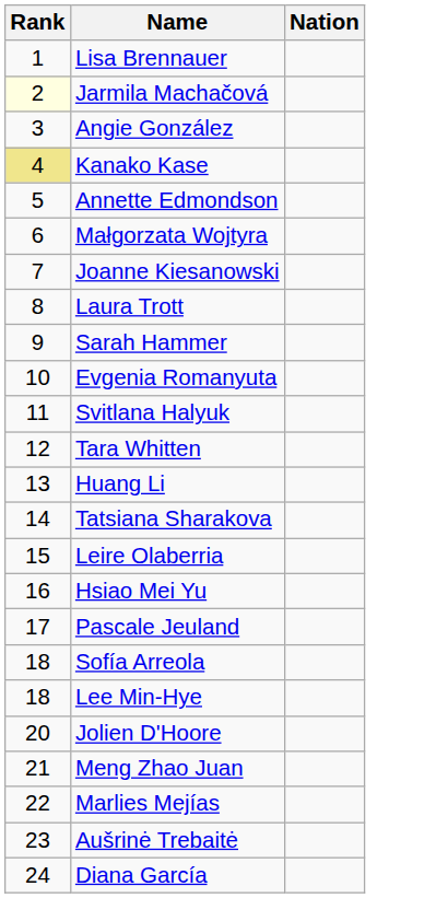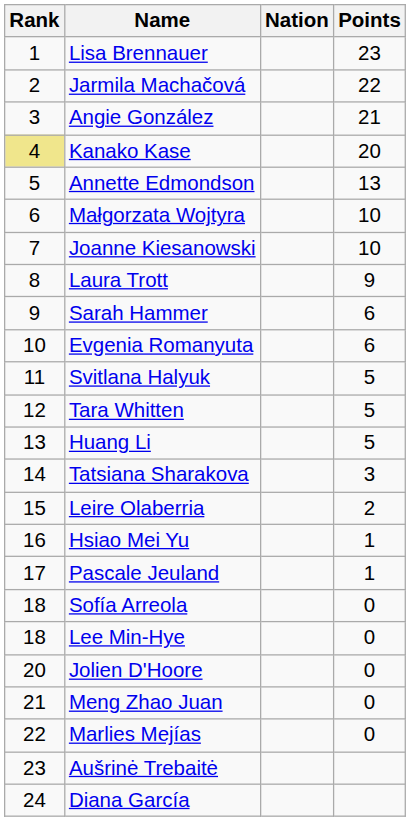+ column: Points | 23 | 22 | 21 | 20 | 13 | 10 | 10 | 9 | 6 | 6 | 5 | 5 | 5 | 3 | 2 | 1 | 1 | 0 | 0 | 0 | 0 | 0
Jarmila Machačová | Rank: lightyellow background -> no background
